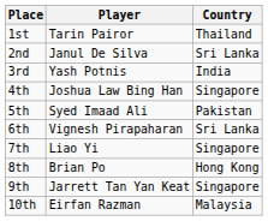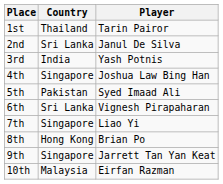columns swapped: Player <-> Country
